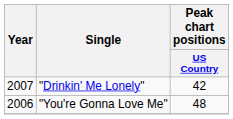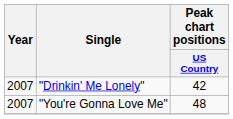"You're Gonna Love Me" | Year: 2006 -> 2007
